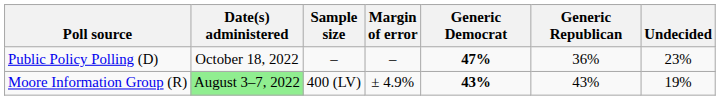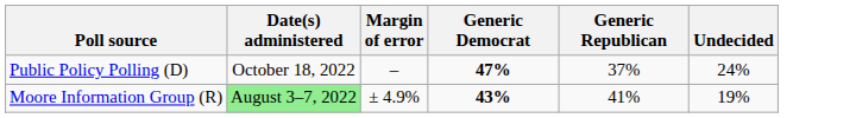- column: Sample size | – | 400 (LV)
Public Policy Polling (D) | Generic Republican: 36% -> 37%
Public Policy Polling (D) | Undecided: 23% -> 24%
Moore Information Group (R) | Generic Republican: 43% -> 41%
